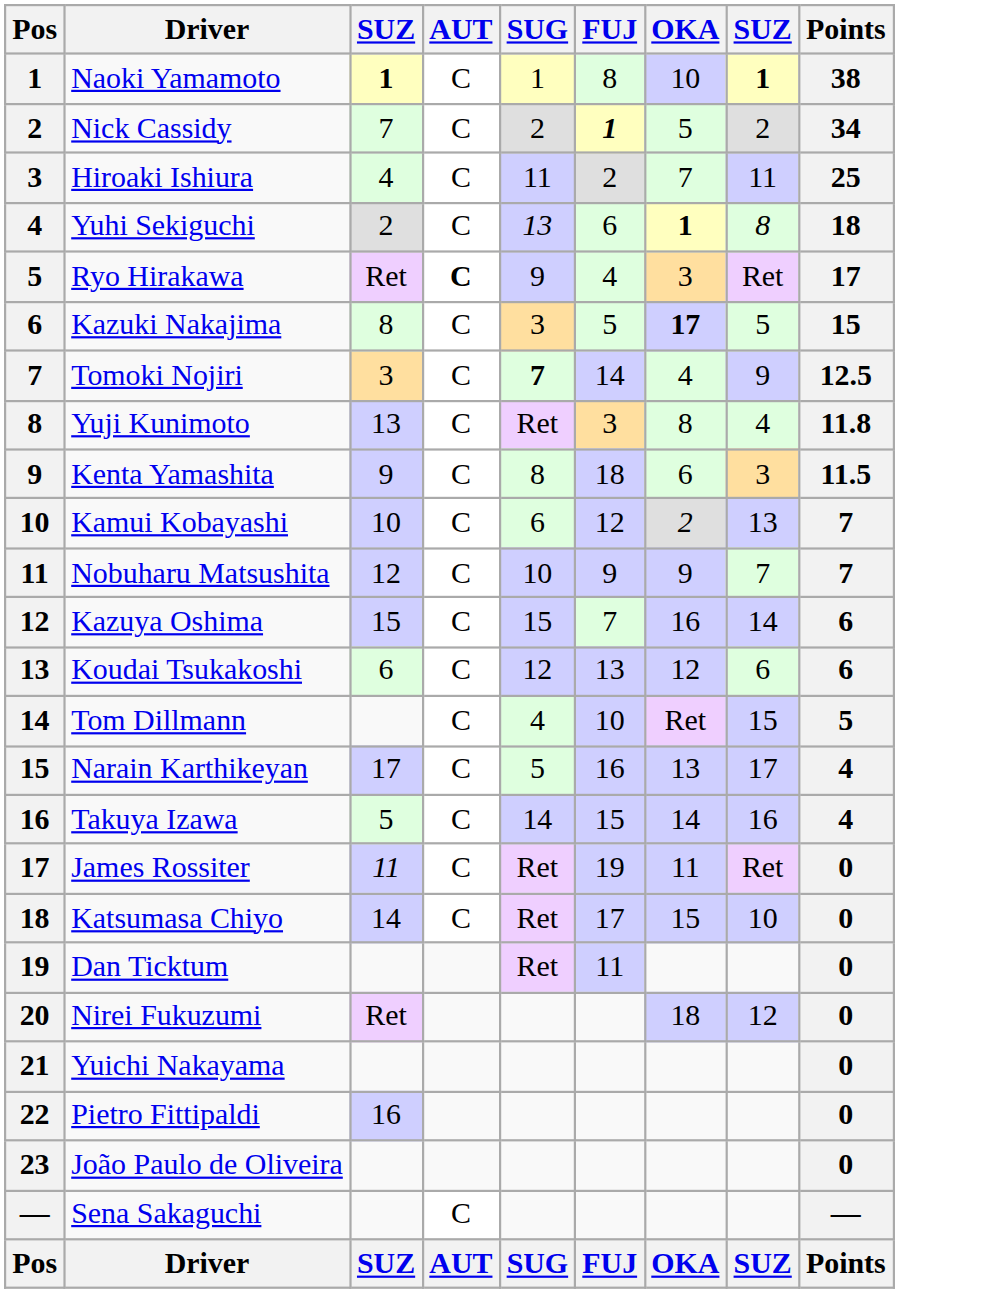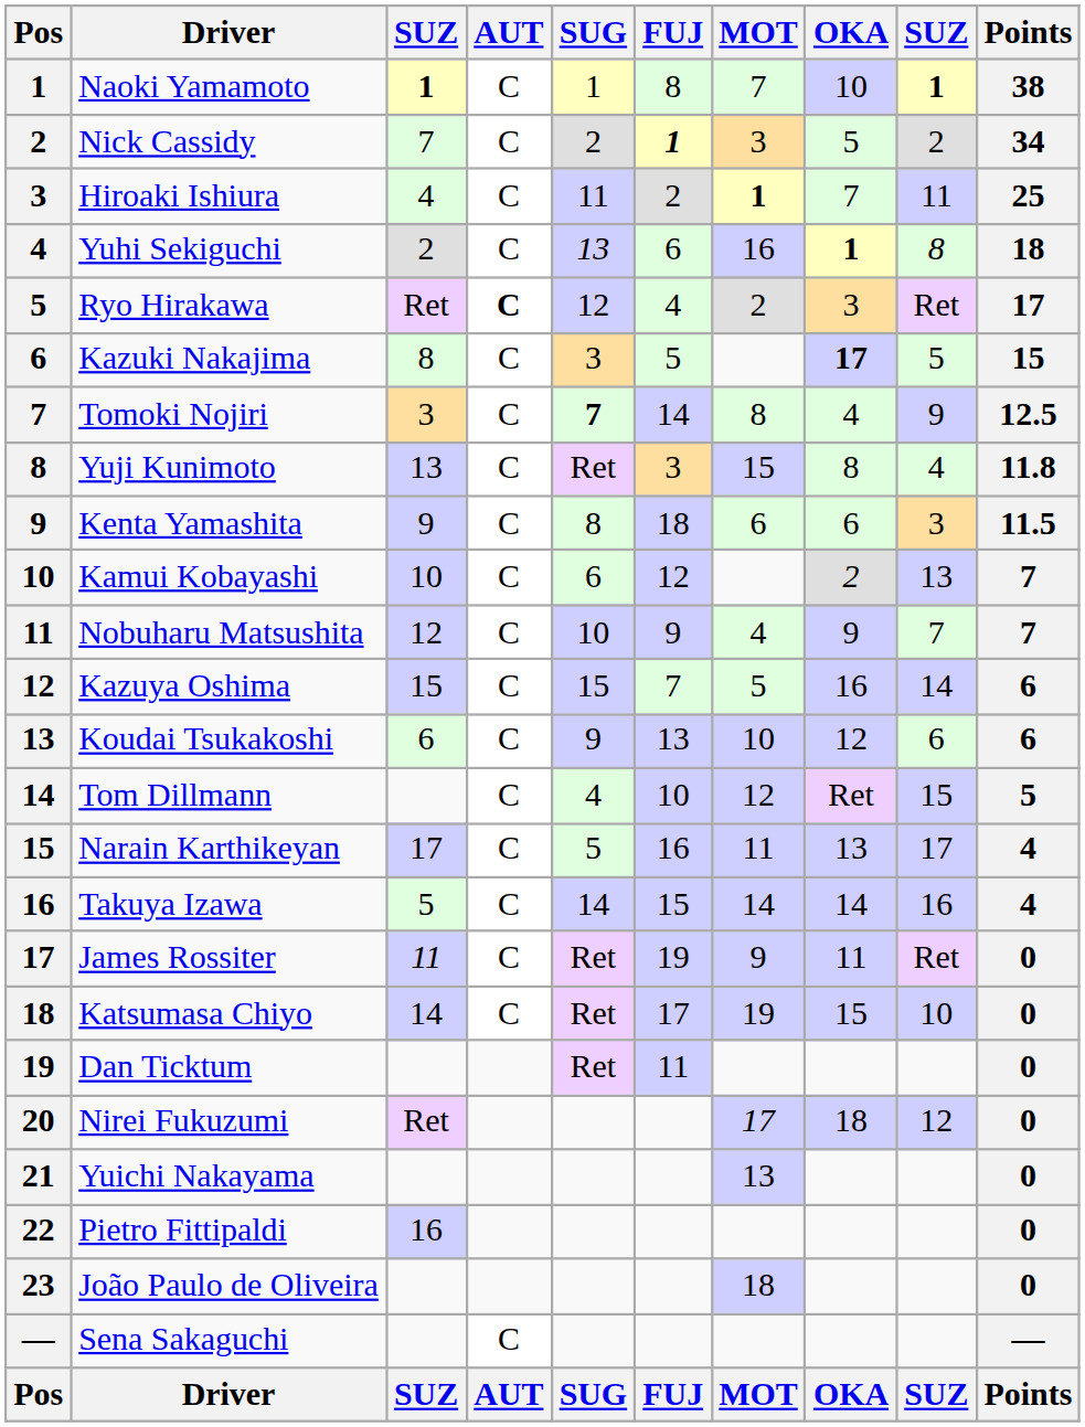+ column: MOT | 7 | 3 | 1 | 16 | 2 | 8 | 15 | 6 | 4 | 5 | 10 | 12 | 11 | 14 | 9 | 19 | 17 | 13 | 18 | MOT
Ryo Hirakawa | SUG: 9 -> 12
Koudai Tsukakoshi | SUG: 12 -> 9
